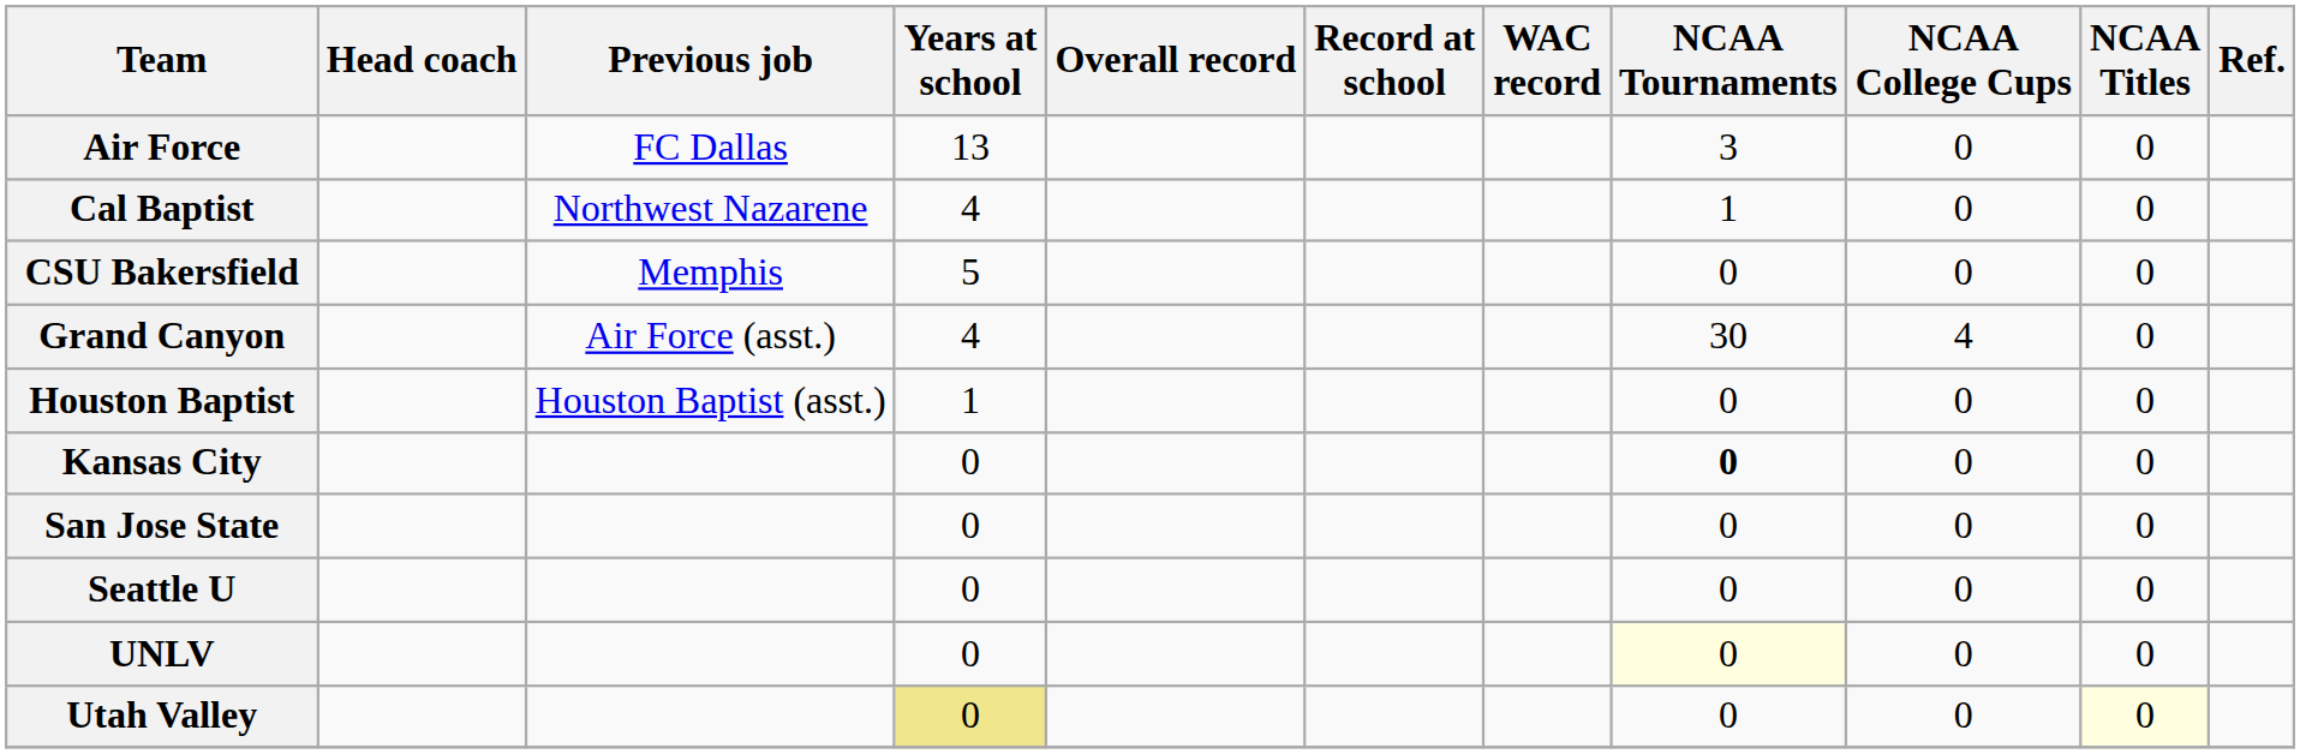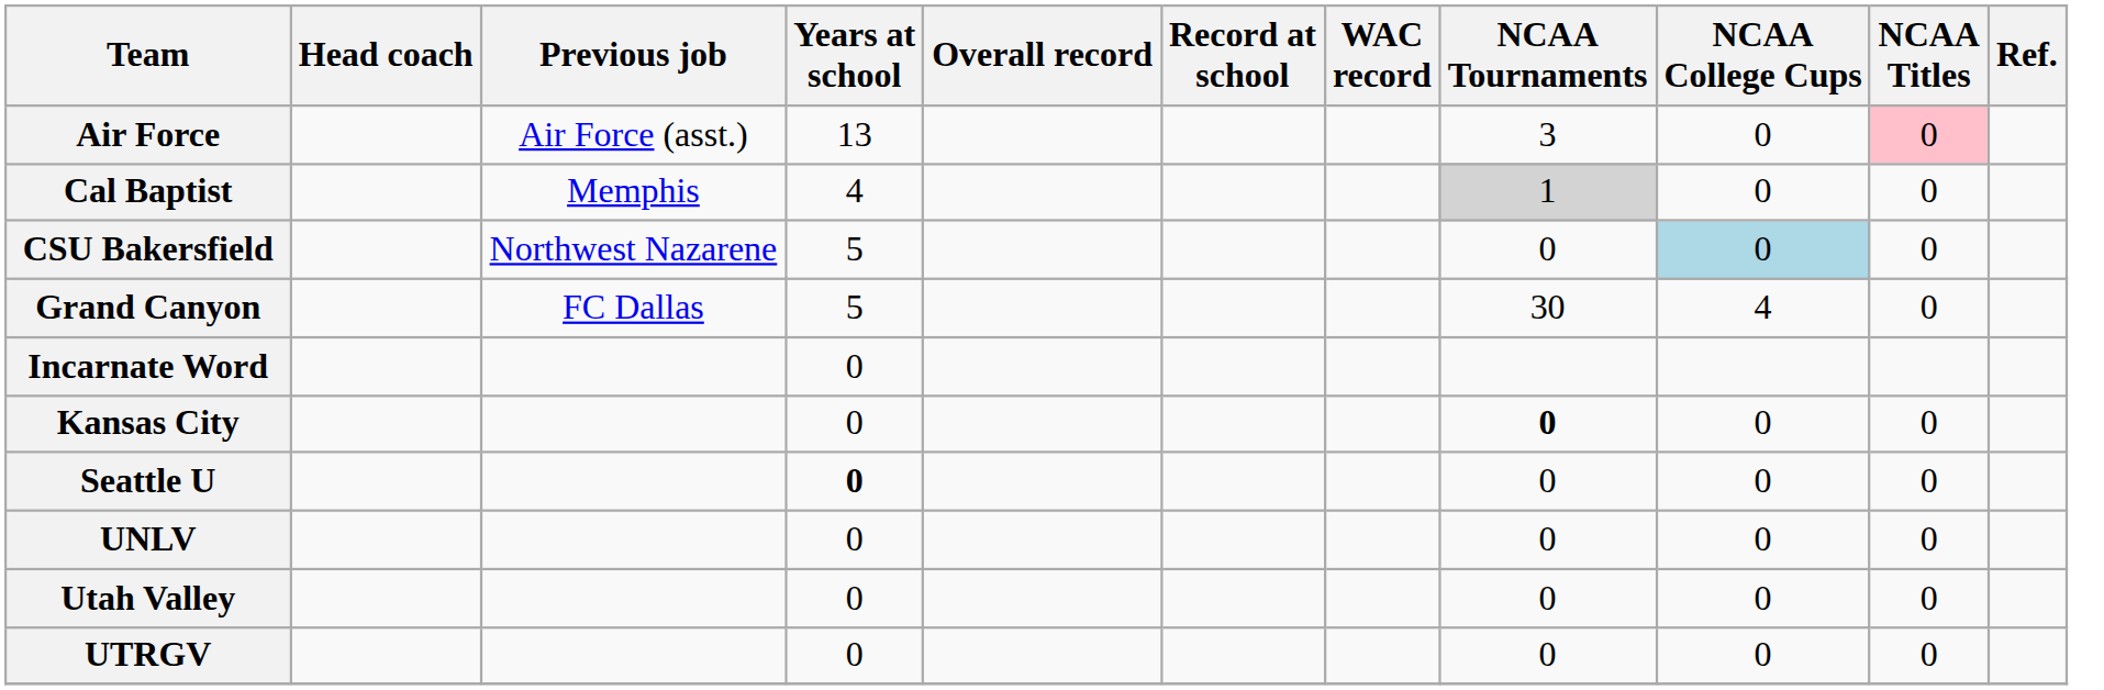Air Force | Previous job: FC Dallas -> Air Force (asst.)
Air Force | NCAA Titles: no background -> pink background
Cal Baptist | Previous job: Northwest Nazarene -> Memphis
Cal Baptist | NCAA Tournaments: no background -> lightgrey background
CSU Bakersfield | Previous job: Memphis -> Northwest Nazarene
CSU Bakersfield | NCAA College Cups: no background -> lightblue background
Grand Canyon | Previous job: Air Force (asst.) -> FC Dallas
Grand Canyon | Years at school: 4 -> 5
- row: Houston Baptist | Houston Baptist (asst.) | 1 | 0 | 0 | 0
+ row: Incarnate Word | 0
- row: San Jose State | 0 | 0 | 0 | 0
Seattle U | Years at school: normal -> bold
UNLV | NCAA Tournaments: lightyellow background -> no background
Utah Valley | Years at school: khaki background -> no background
Utah Valley | NCAA Titles: lightyellow background -> no background
+ row: UTRGV | 0 | 0 | 0 | 0
